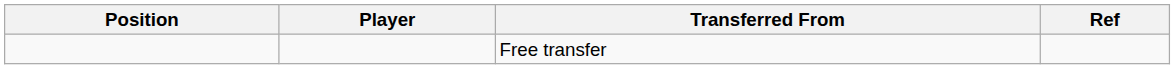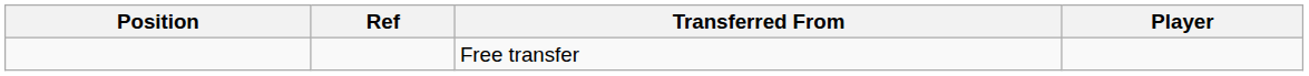columns swapped: Player <-> Ref
